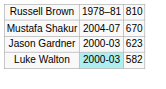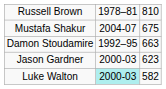Mustafa Shakur | column 3: 670 -> 675
+ row: Damon Stoudamire | 1992–95 | 663
